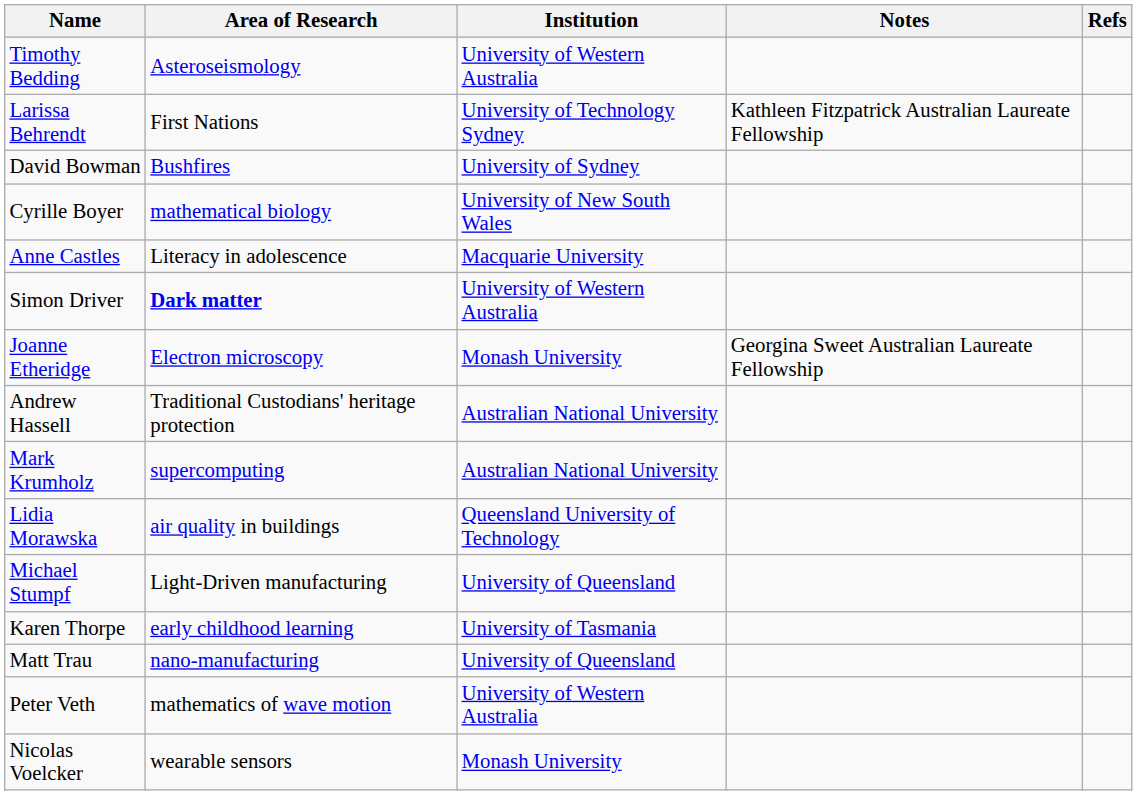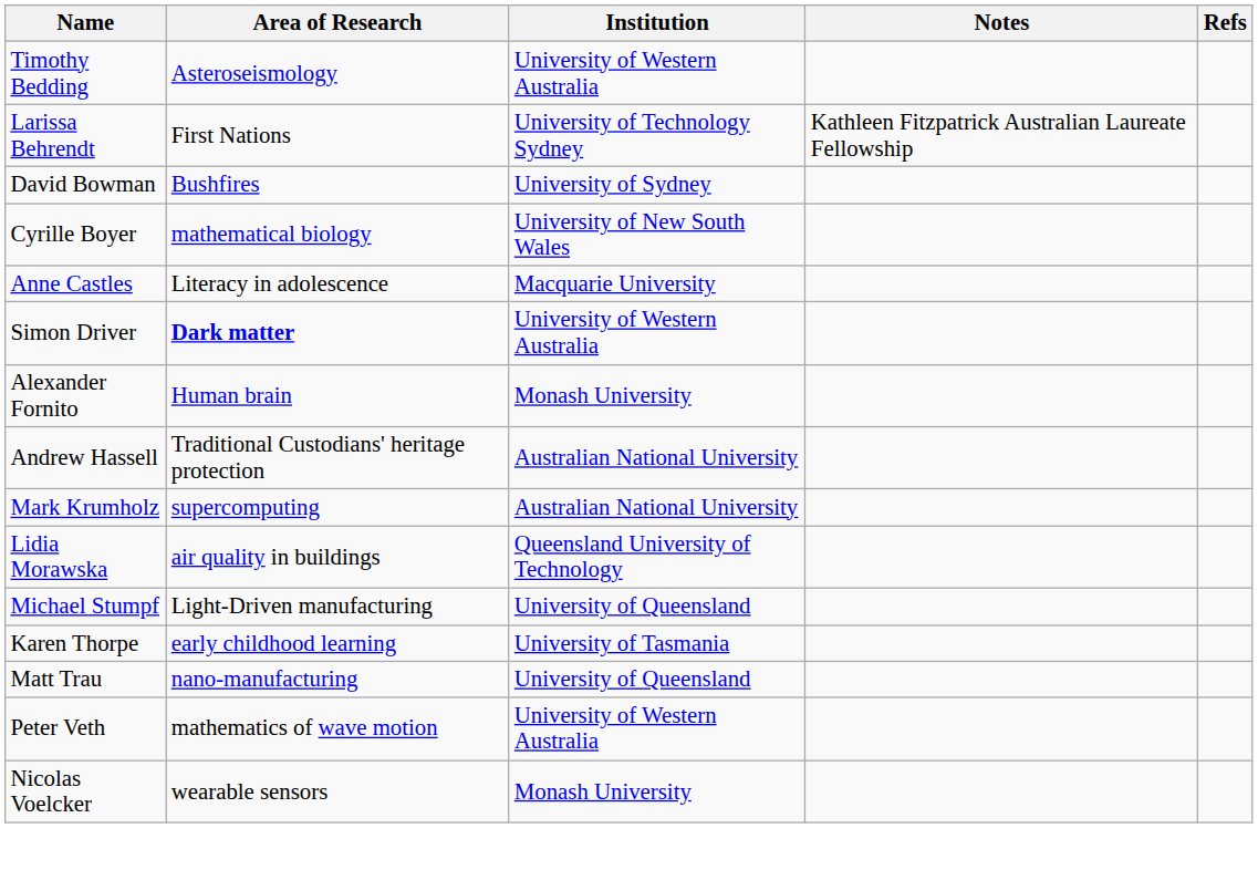- row: Joanne Etheridge | Electron microscopy | Monash University | Georgina Sweet Australian Laureate Fellowship
+ row: Alexander Fornito | Human brain | Monash University
